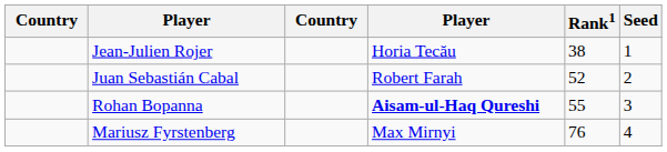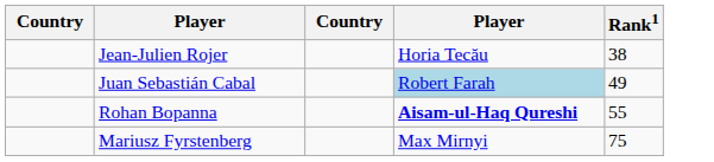- column: Seed | 1 | 2 | 3 | 4
Juan Sebastián Cabal | column 4: no background -> lightblue background
Juan Sebastián Cabal | Rank1: 52 -> 49
Mariusz Fyrstenberg | Rank1: 76 -> 75
